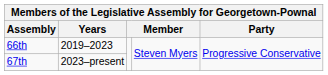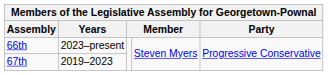66th | Years: 2019–2023 -> 2023–present
67th | Years: 2023–present -> 2019–2023
